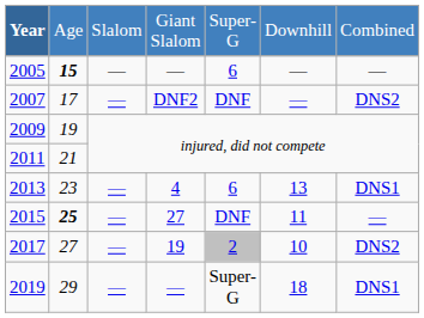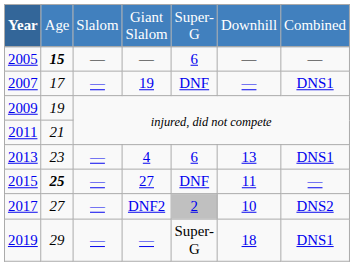2007 | column 4: DNF2 -> 19
2007 | column 7: DNS2 -> DNS1
2017 | column 4: 19 -> DNF2
